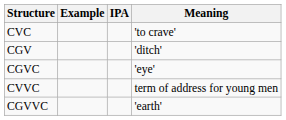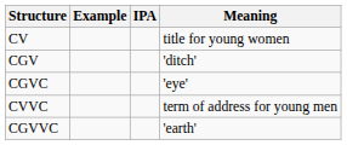+ row: CV | title for young women
- row: CVC | 'to crave'
